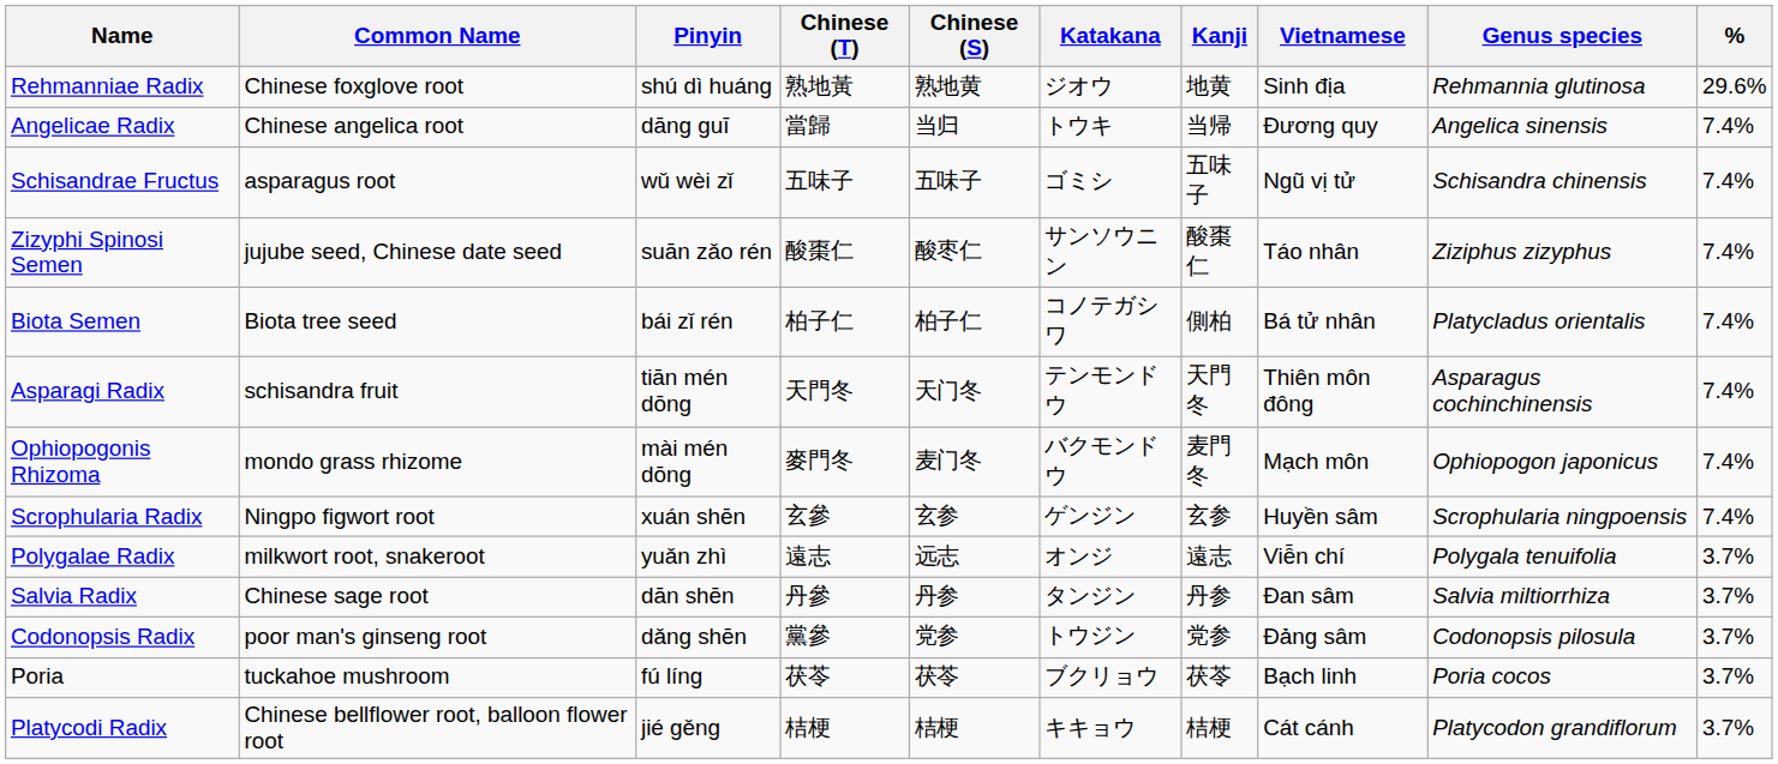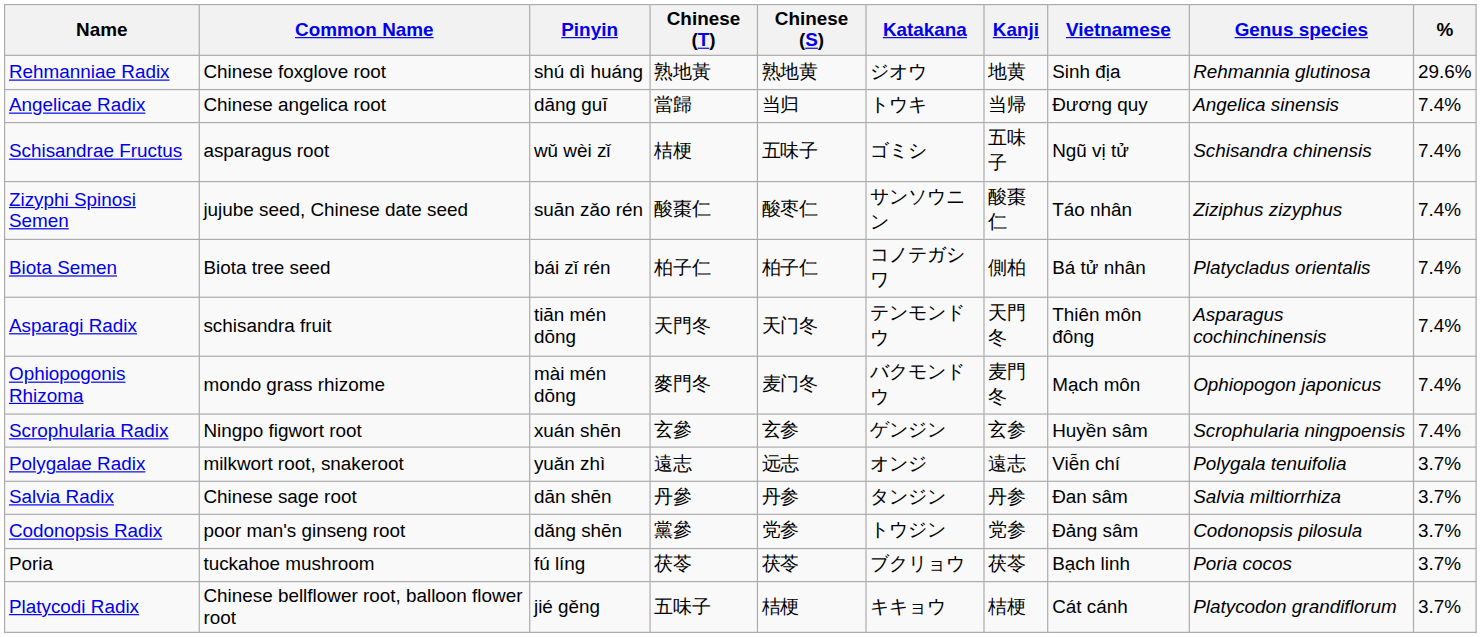Schisandrae Fructus | Chinese (T): 五味子 -> 桔梗
Platycodi Radix | Chinese (T): 桔梗 -> 五味子
